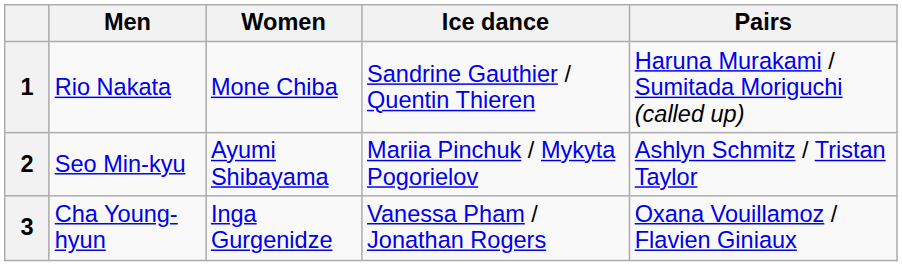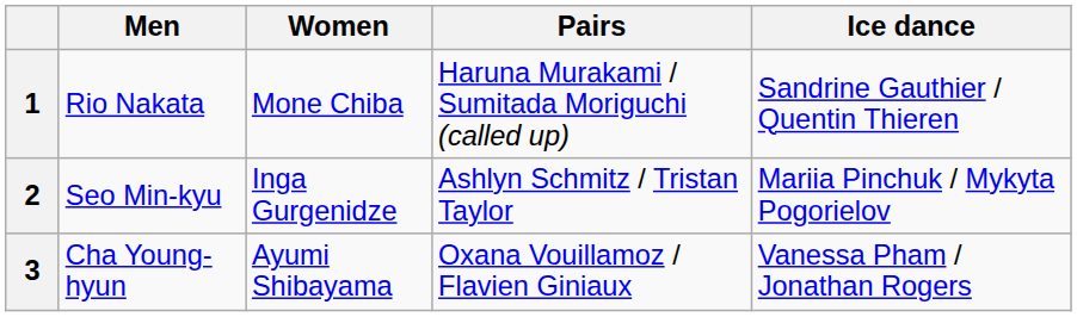columns swapped: Pairs <-> Ice dance
2 | Women: Ayumi Shibayama -> Inga Gurgenidze
3 | Women: Inga Gurgenidze -> Ayumi Shibayama
